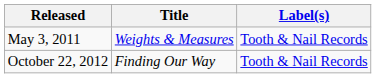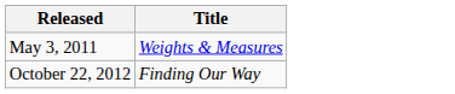- column: Label(s) | Tooth & Nail Records | Tooth & Nail Records
